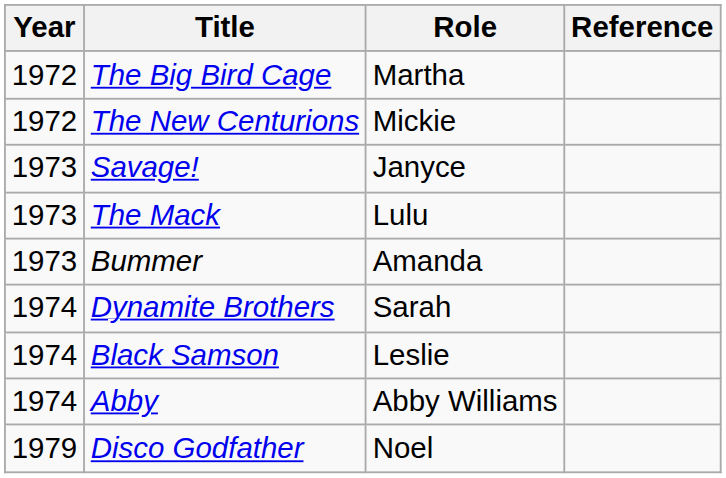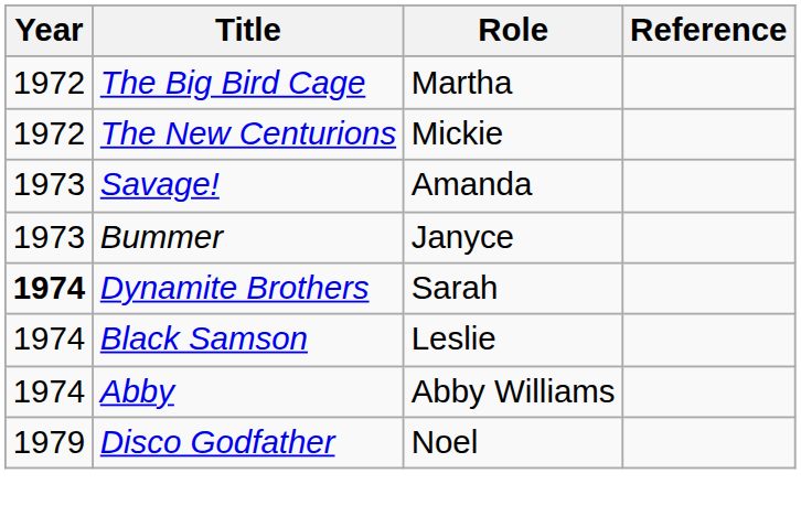Savage! | Role: Janyce -> Amanda
- row: 1973 | The Mack | Lulu
Bummer | Role: Amanda -> Janyce
Dynamite Brothers | Year: normal -> bold
